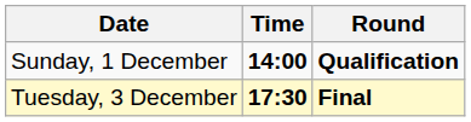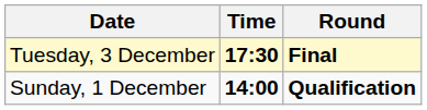rows swapped: Sunday, 1 December <-> Tuesday, 3 December
